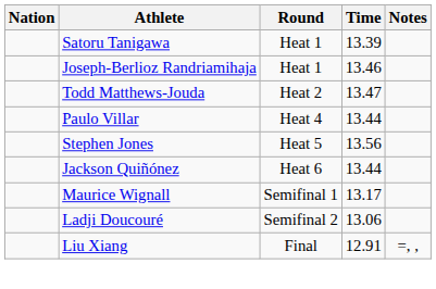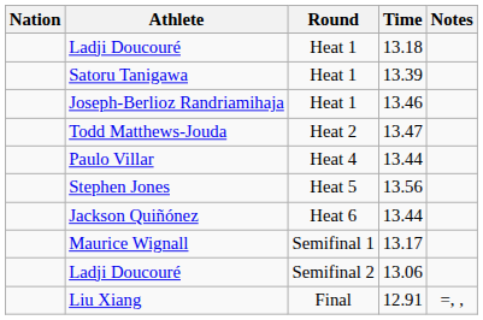+ row: Ladji Doucouré | Heat 1 | 13.18
